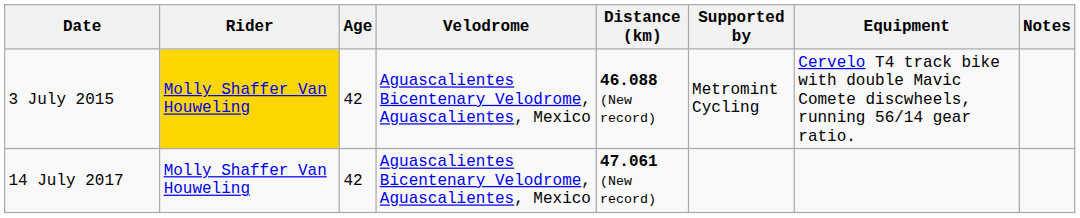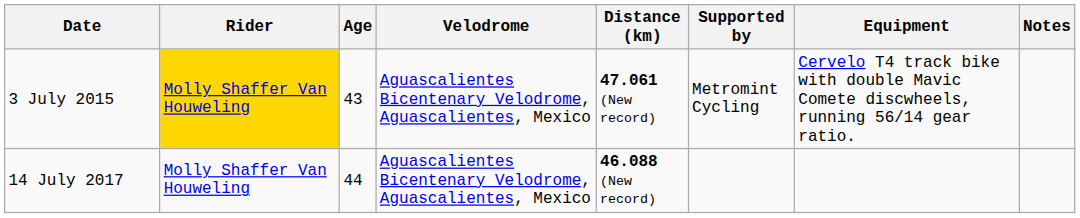3 July 2015 | Age: 42 -> 43
3 July 2015 | Distance (km): 46.088 (New record) -> 47.061 (New record)
14 July 2017 | Age: 42 -> 44
14 July 2017 | Distance (km): 47.061 (New record) -> 46.088 (New record)
